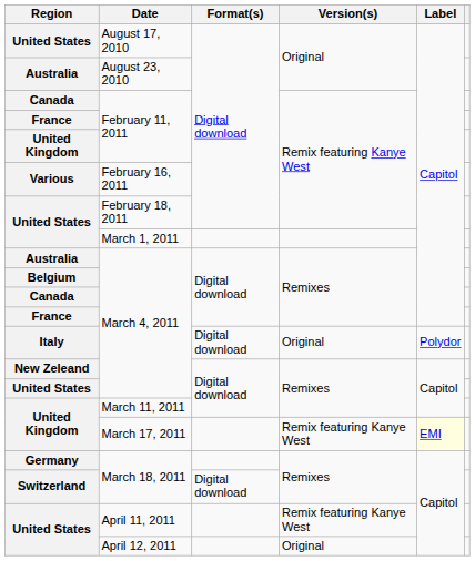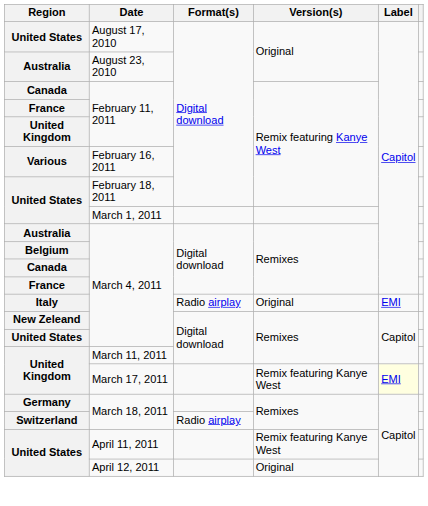Italy / March 4, 2011 | Format(s): Digital download -> Radio airplay
Italy / March 4, 2011 | Label: Polydor -> EMI
Switzerland / March 18, 2011 | Format(s): Digital download -> Radio airplay
